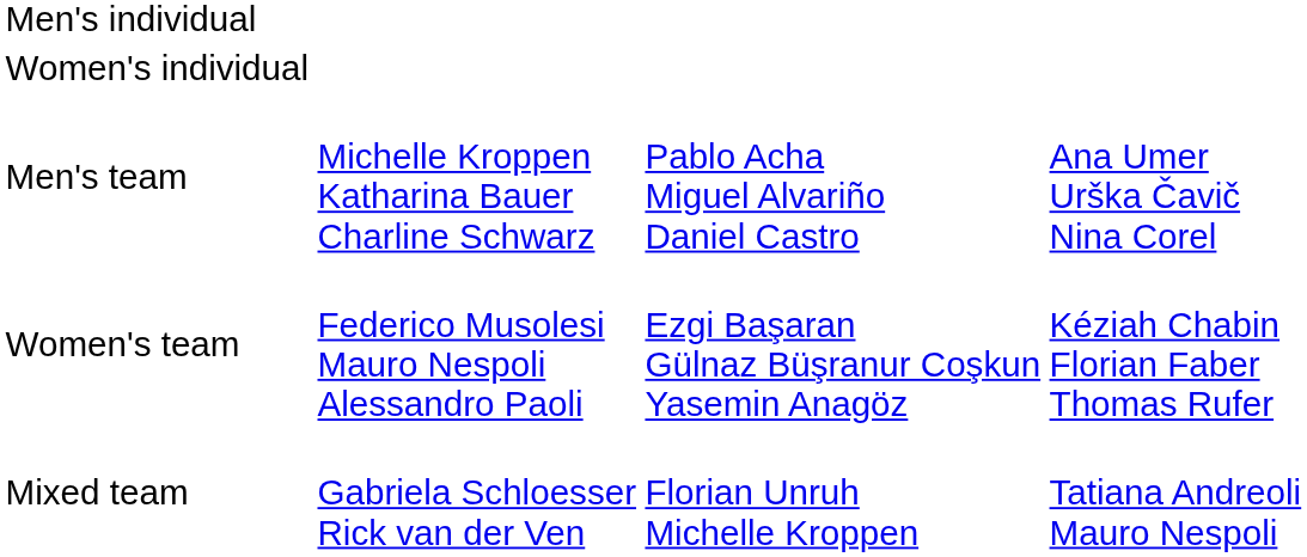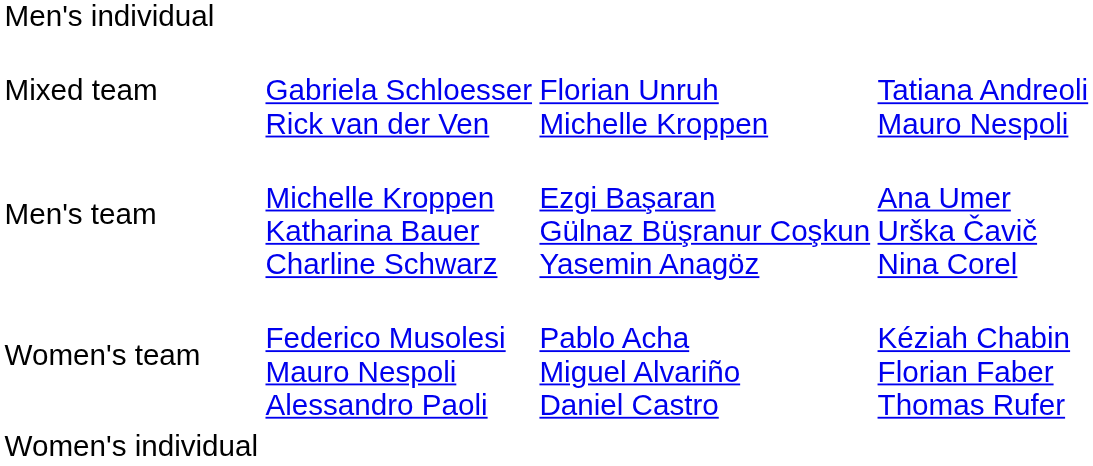rows swapped: Women's individual <-> Mixed team
Men's team | column 3: Pablo Acha Miguel Alvariño Daniel Castro -> Ezgi Başaran Gülnaz Büşranur Coşkun Yasemin Anagöz
Women's team | column 3: Ezgi Başaran Gülnaz Büşranur Coşkun Yasemin Anagöz -> Pablo Acha Miguel Alvariño Daniel Castro
